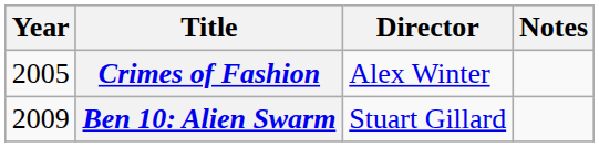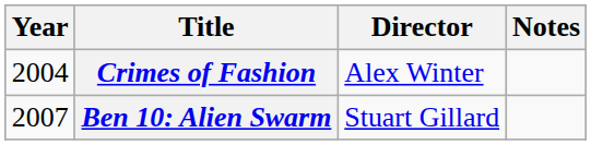Crimes of Fashion | Year: 2005 -> 2004
Ben 10: Alien Swarm | Year: 2009 -> 2007
